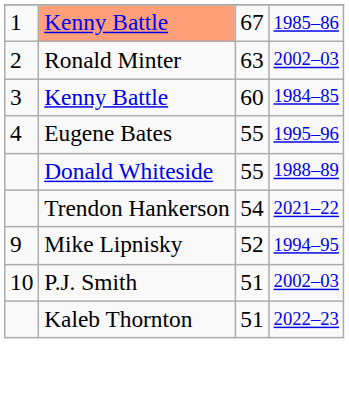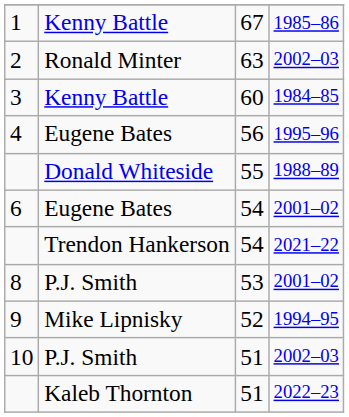1 | column 2: lightsalmon background -> no background
4 | column 3: 55 -> 56
+ row: 6 | Eugene Bates | 54 | 2001–02
+ row: 8 | P.J. Smith | 53 | 2001–02
